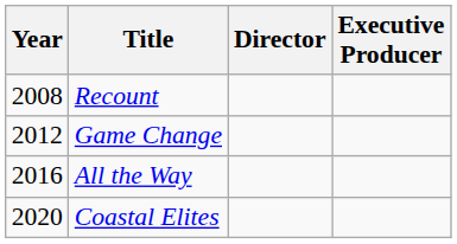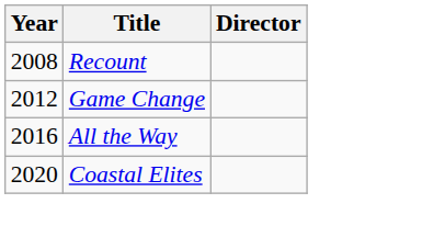- column: Executive Producer
